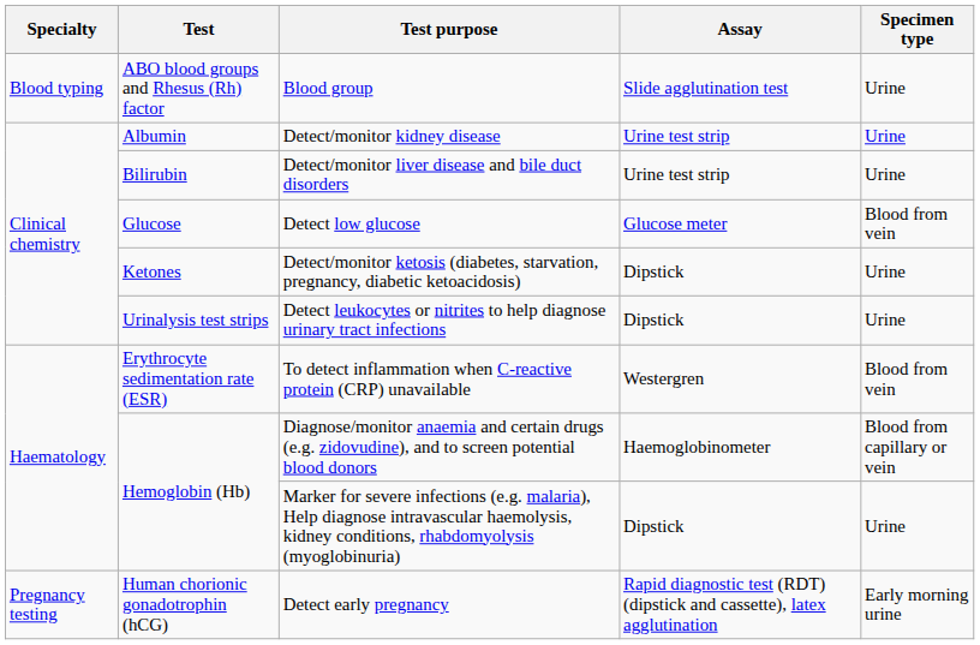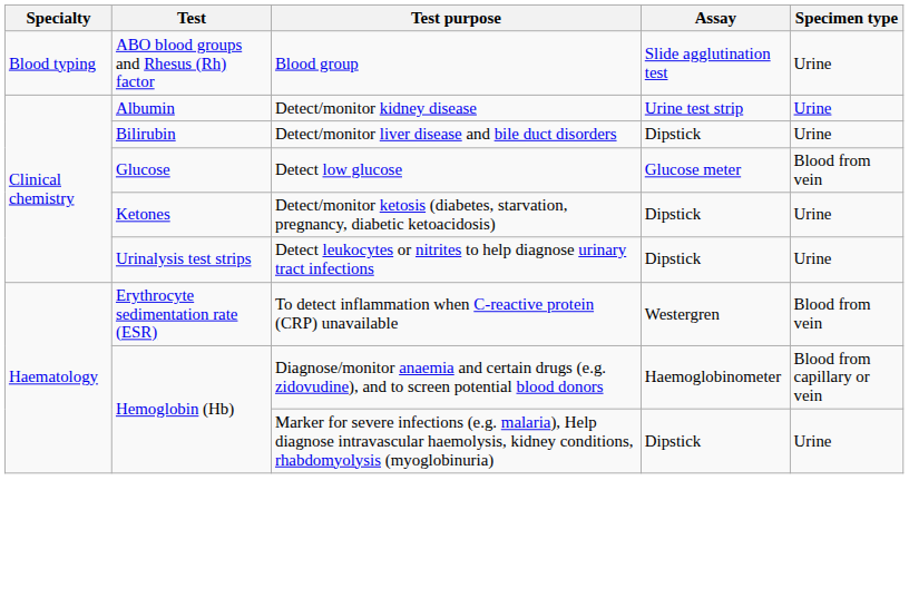Detect/monitor liver disease and bile duct disorders | Assay: Urine test strip -> Dipstick
- row: Pregnancy testing | Human chorionic gonadotrophin (hCG) | Detect early pregnancy | Rapid diagnostic test (RDT) (dipstick and cassette), latex agglutination | Early morning urine
